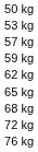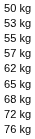+ row: 55 kg
- row: 59 kg
